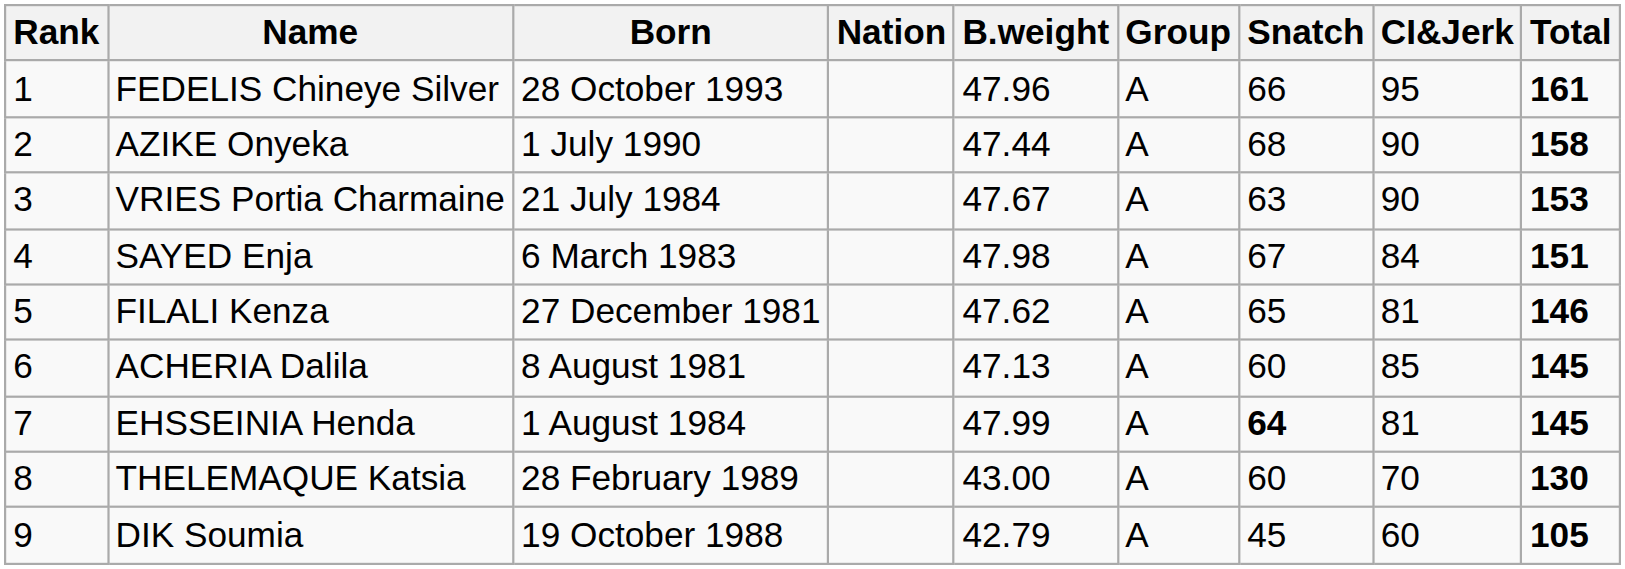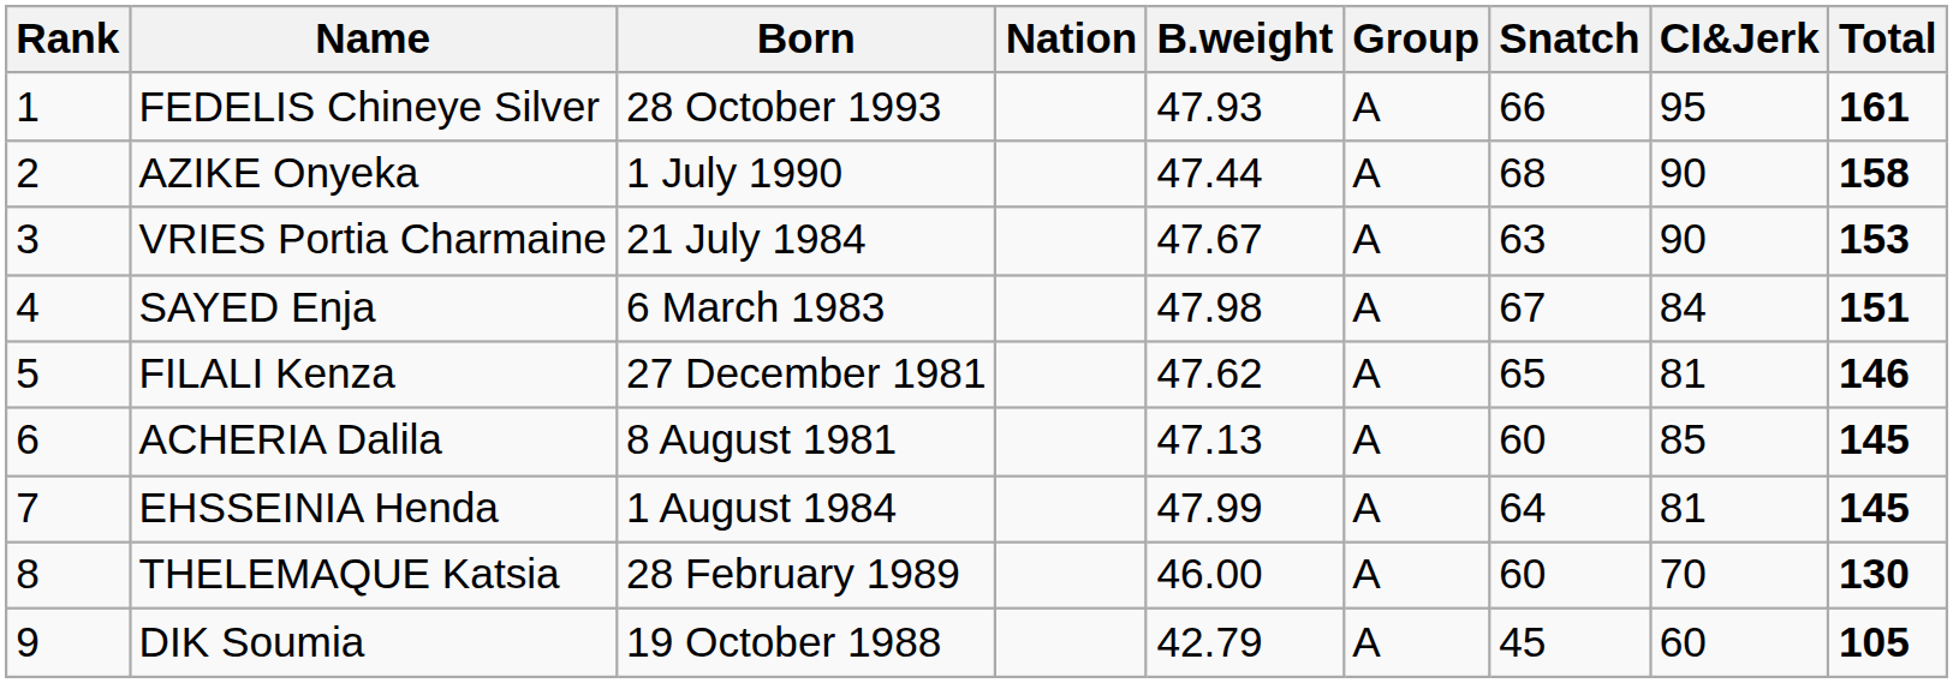FEDELIS Chineye Silver | B.weight: 47.96 -> 47.93
EHSSEINIA Henda | Snatch: bold -> normal
THELEMAQUE Katsia | B.weight: 43.00 -> 46.00
